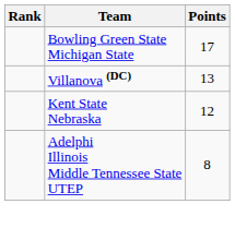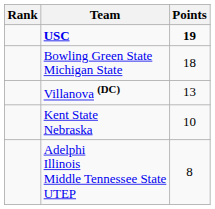+ row: USC | 19
Bowling Green State Michigan State | Points: 17 -> 18
Kent State Nebraska | Points: 12 -> 10
